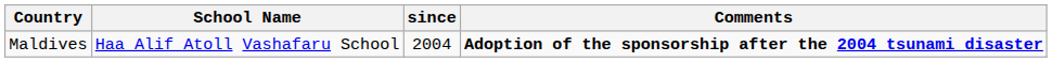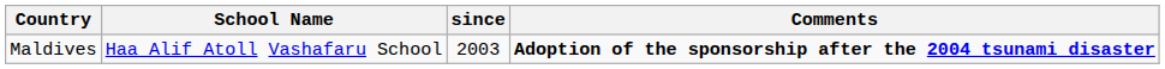Maldives | since: 2004 -> 2003
